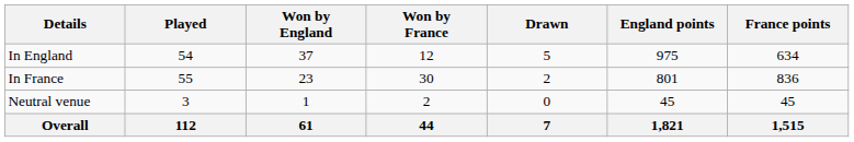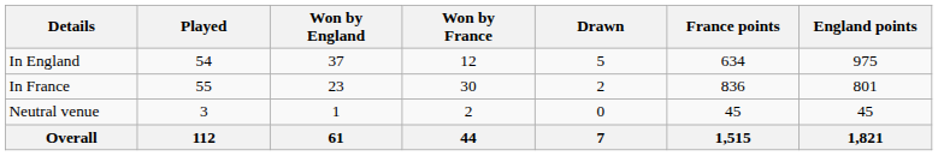columns swapped: England points <-> France points
